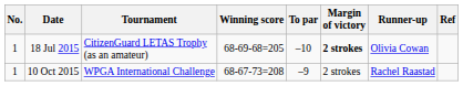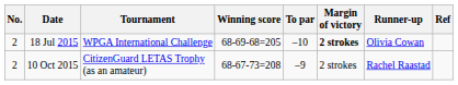18 Jul 2015 | No.: 1 -> 2
18 Jul 2015 | Tournament: CitizenGuard LETAS Trophy (as an amateur) -> WPGA International Challenge
10 Oct 2015 | No.: 1 -> 2
10 Oct 2015 | Tournament: WPGA International Challenge -> CitizenGuard LETAS Trophy (as an amateur)
